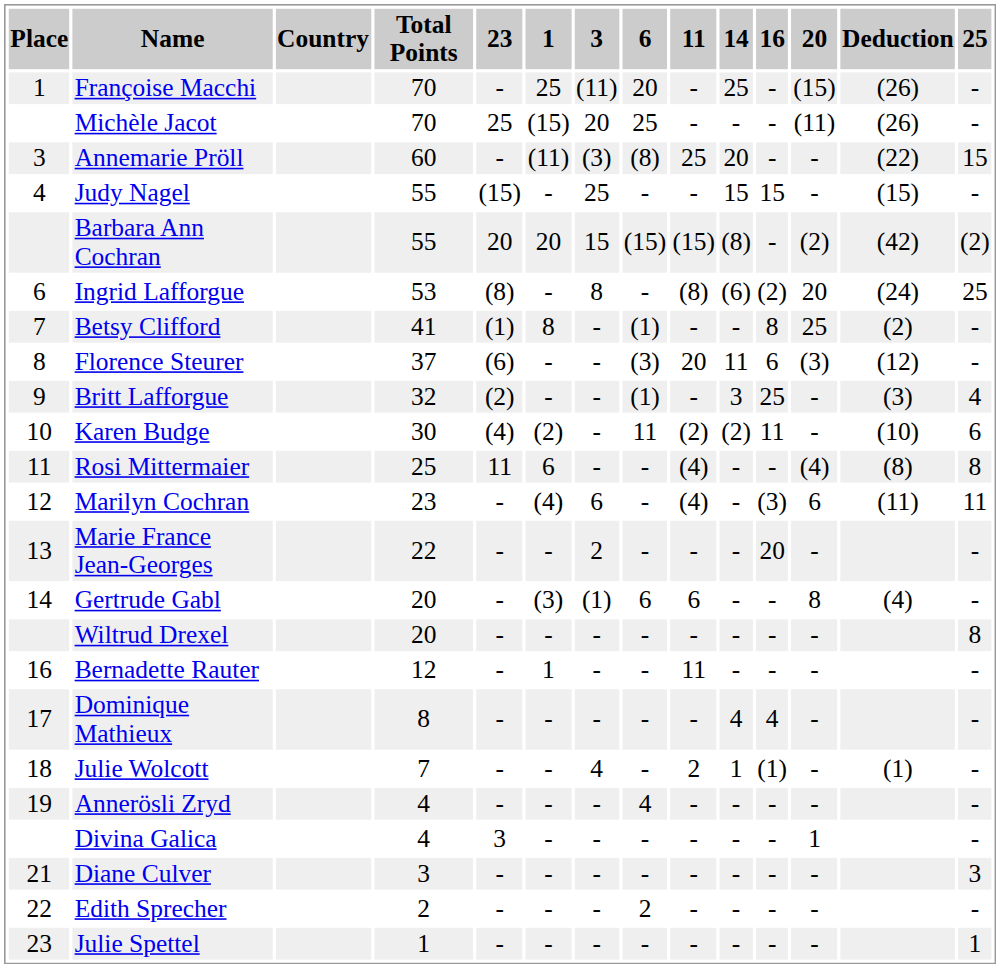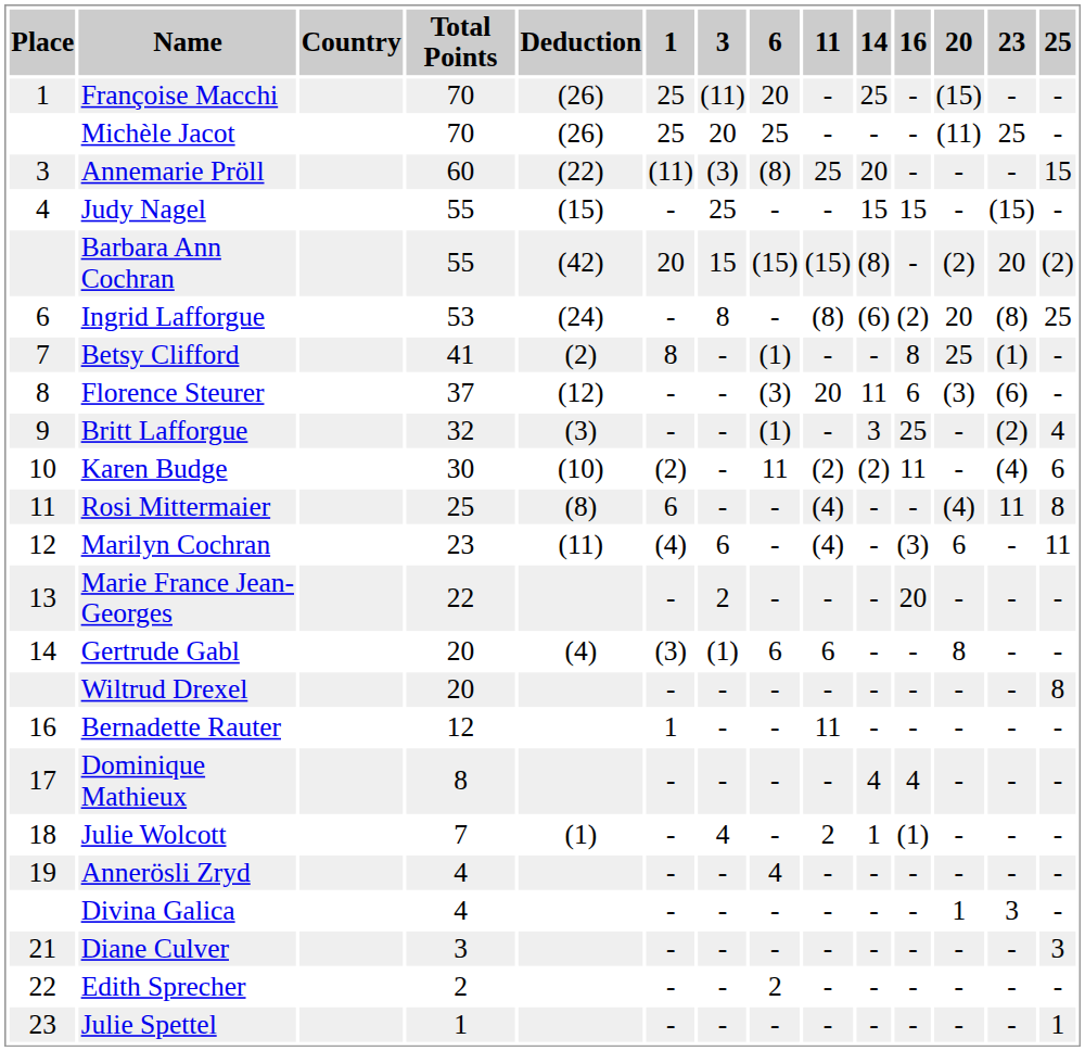columns swapped: Deduction <-> 23
Michèle Jacot | 1: (15) -> 25
